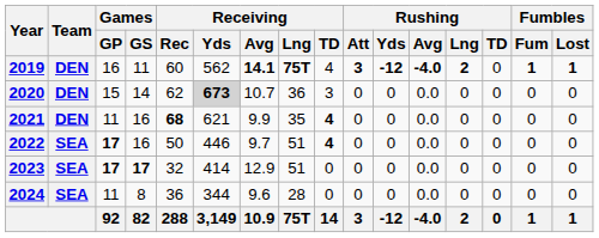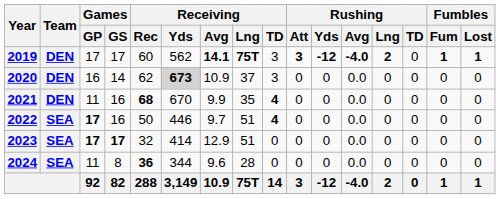2019 | Games / GP: 16 -> 17
2019 | Games / GS: 11 -> 17
2019 | Receiving / TD: 4 -> 3
2020 | Games / GP: 15 -> 16
2020 | Receiving / Avg: 10.7 -> 10.9
2020 | Receiving / Lng: 36 -> 37
2021 | Receiving / Yds: 621 -> 670
2024 | Receiving / Rec: normal -> bold
